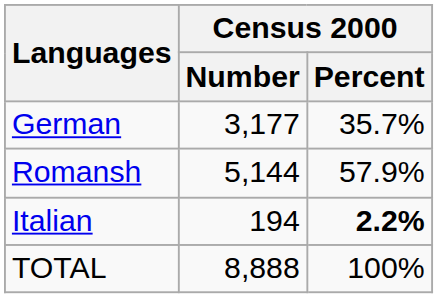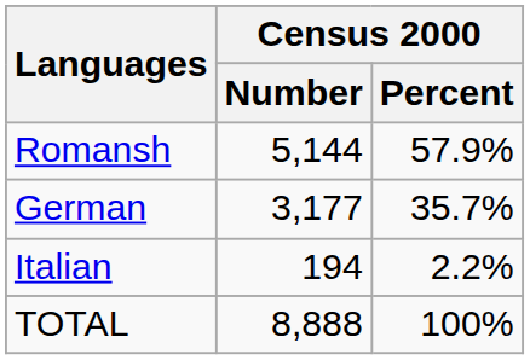rows swapped: German <-> Romansh
Italian | Census 2000 / Percent: bold -> normal
